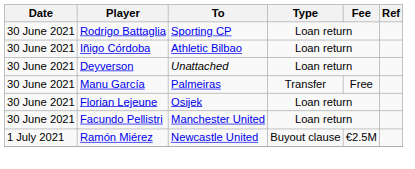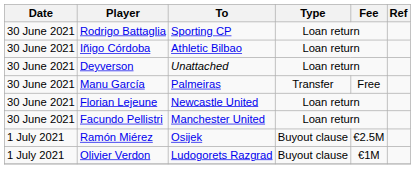Florian Lejeune | To: Osijek -> Newcastle United
Ramón Miérez | To: Newcastle United -> Osijek
+ row: 1 July 2021 | Olivier Verdon | Ludogorets Razgrad | Buyout clause | €1M
